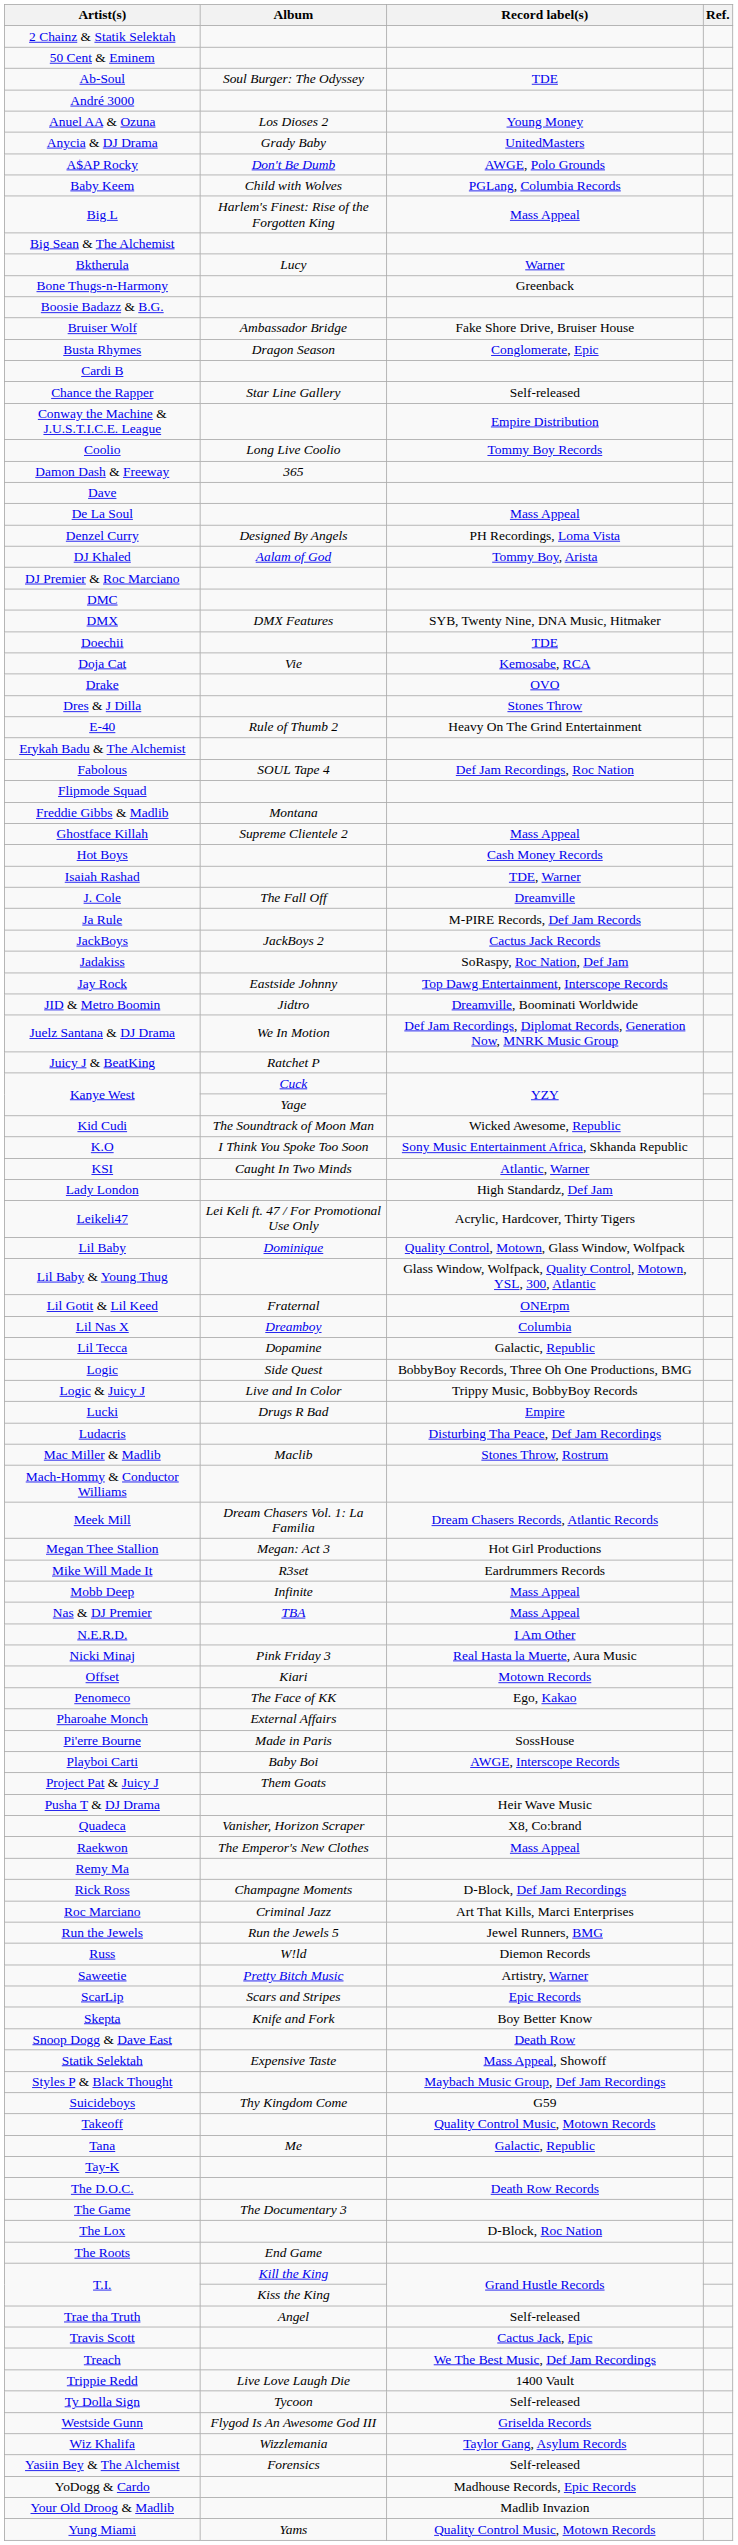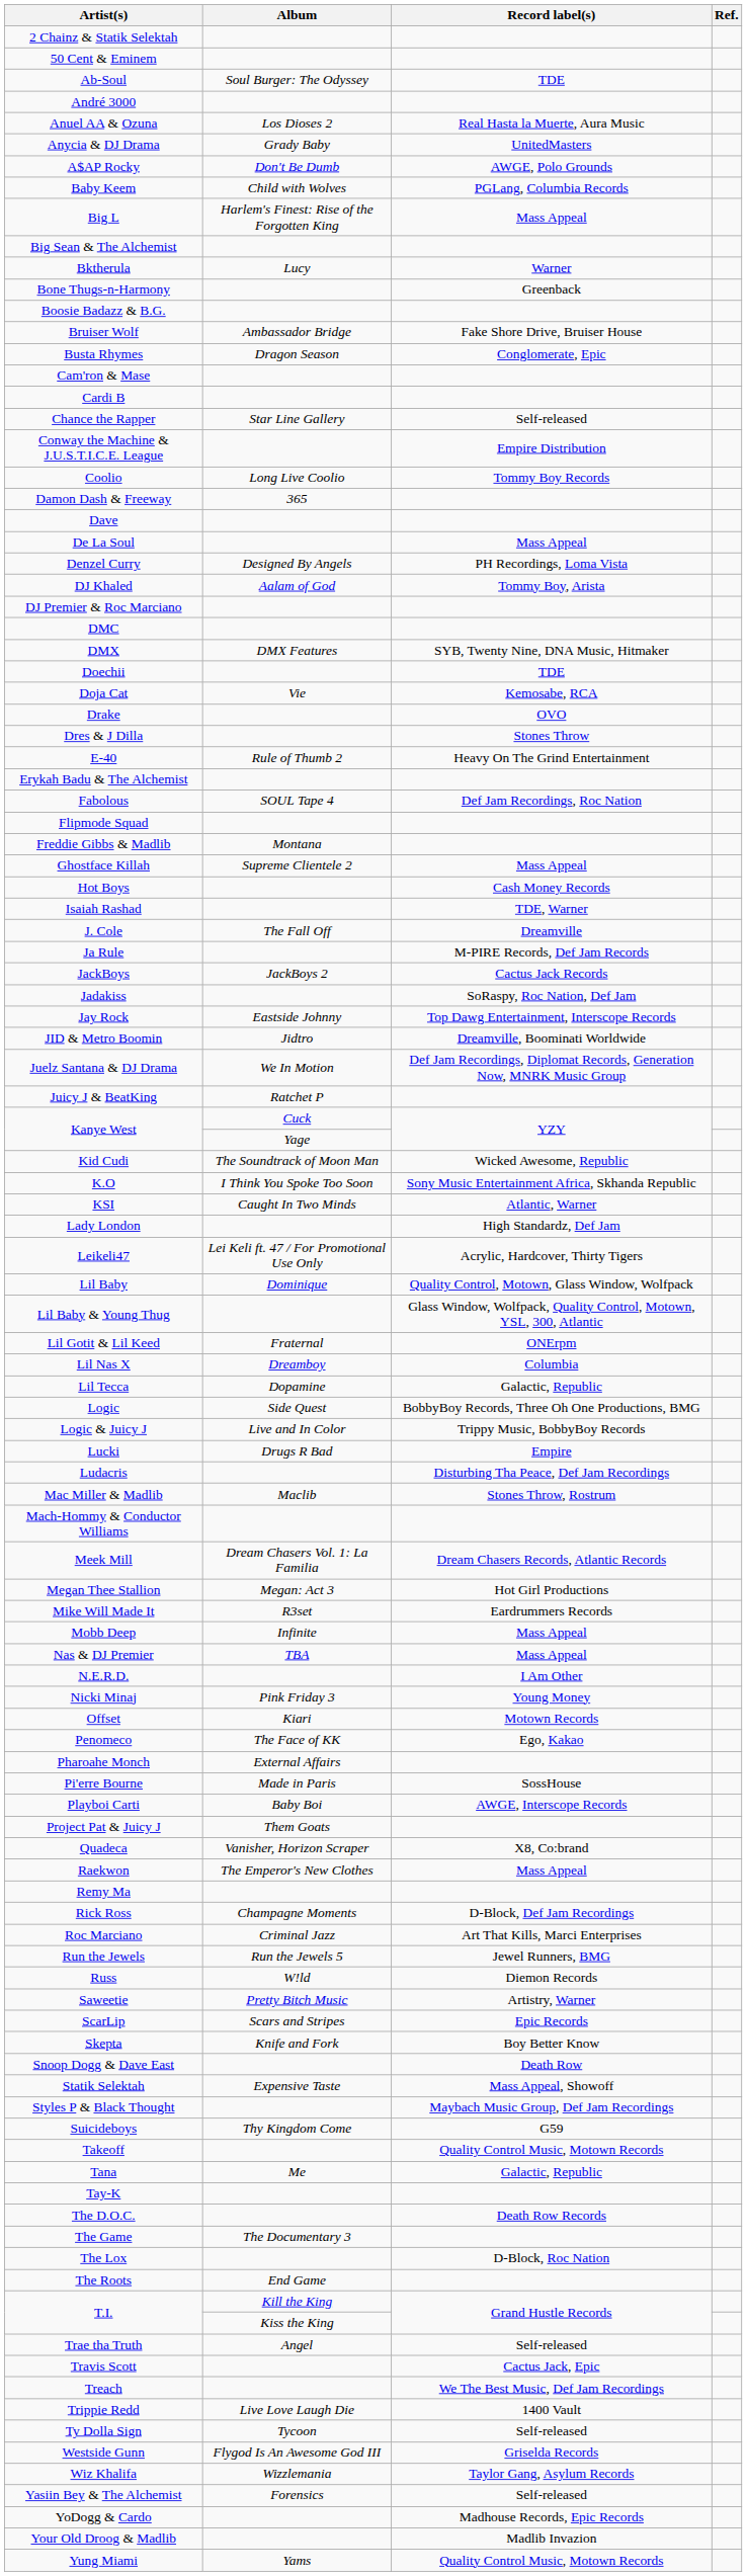Anuel AA & Ozuna | Record label(s): Young Money -> Real Hasta la Muerte, Aura Music
+ row: Cam'ron & Mase
Nicki Minaj | Record label(s): Real Hasta la Muerte, Aura Music -> Young Money
- row: Pusha T & DJ Drama | Heir Wave Music
